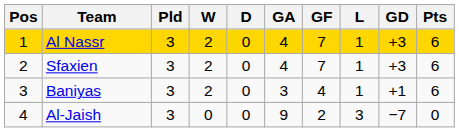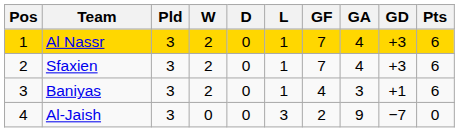columns swapped: L <-> GA
